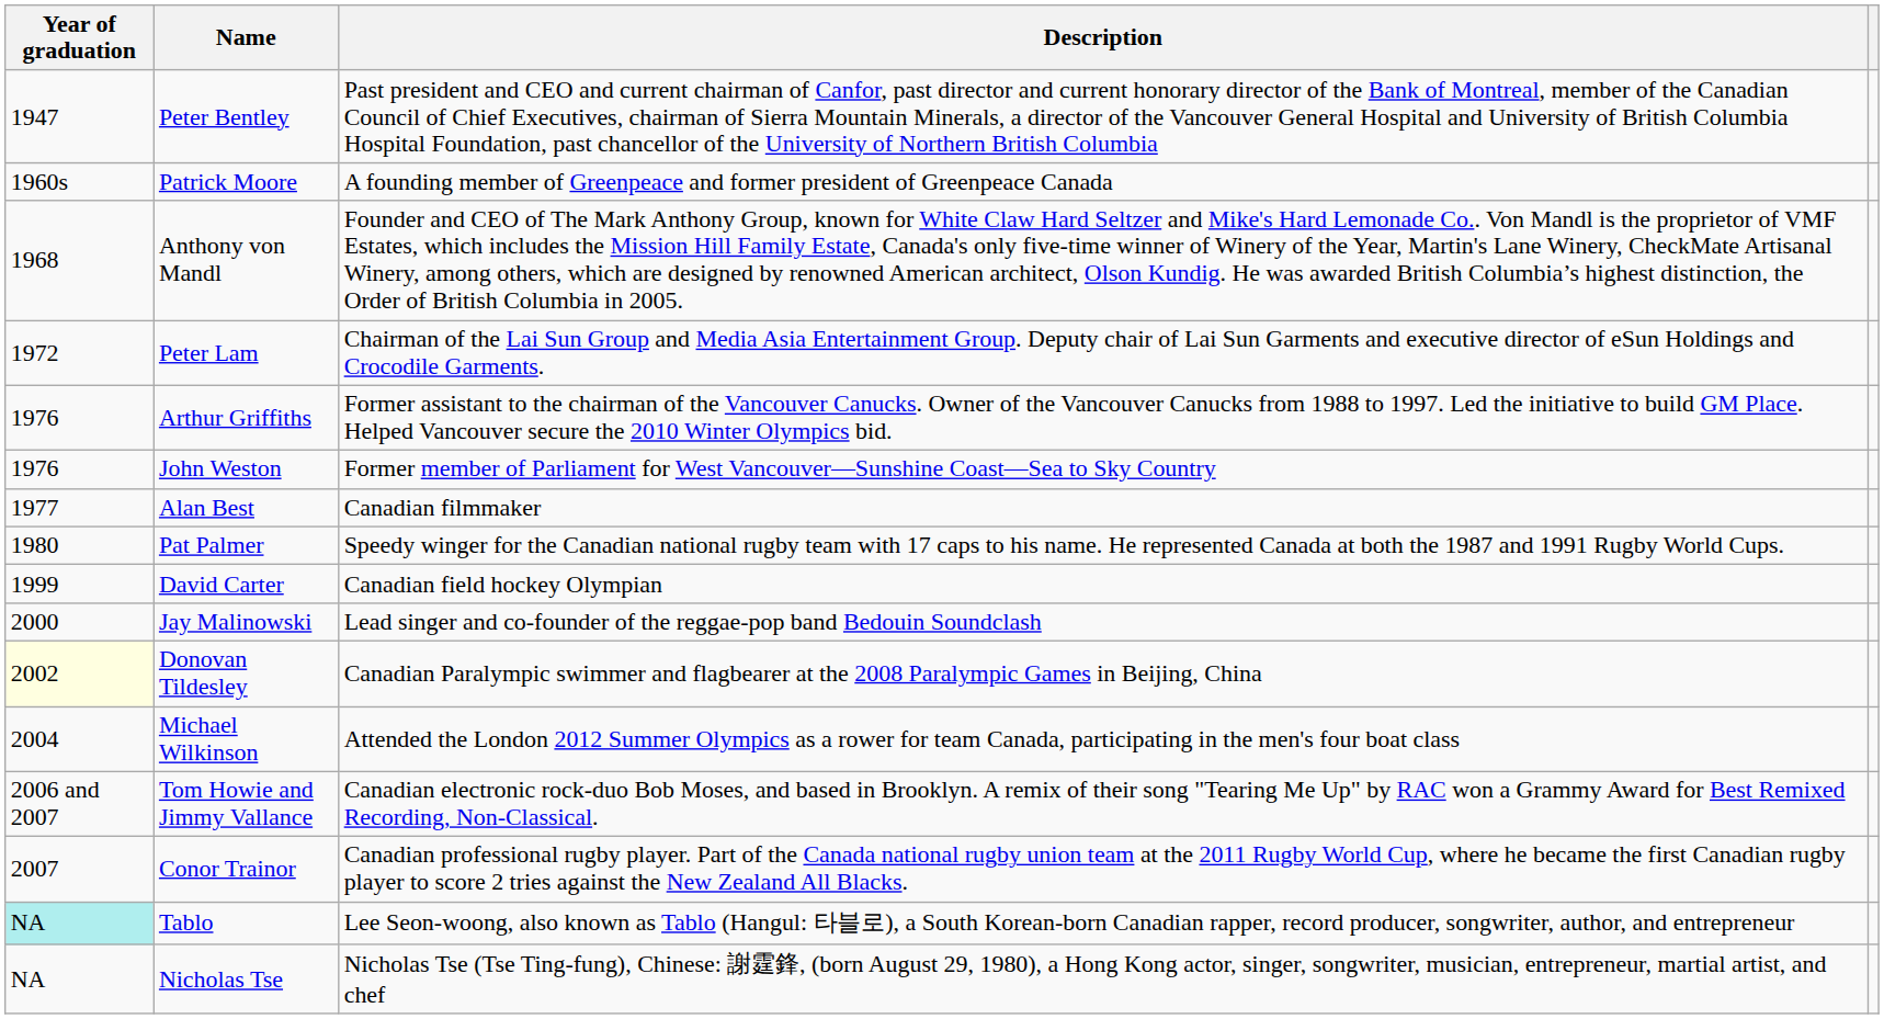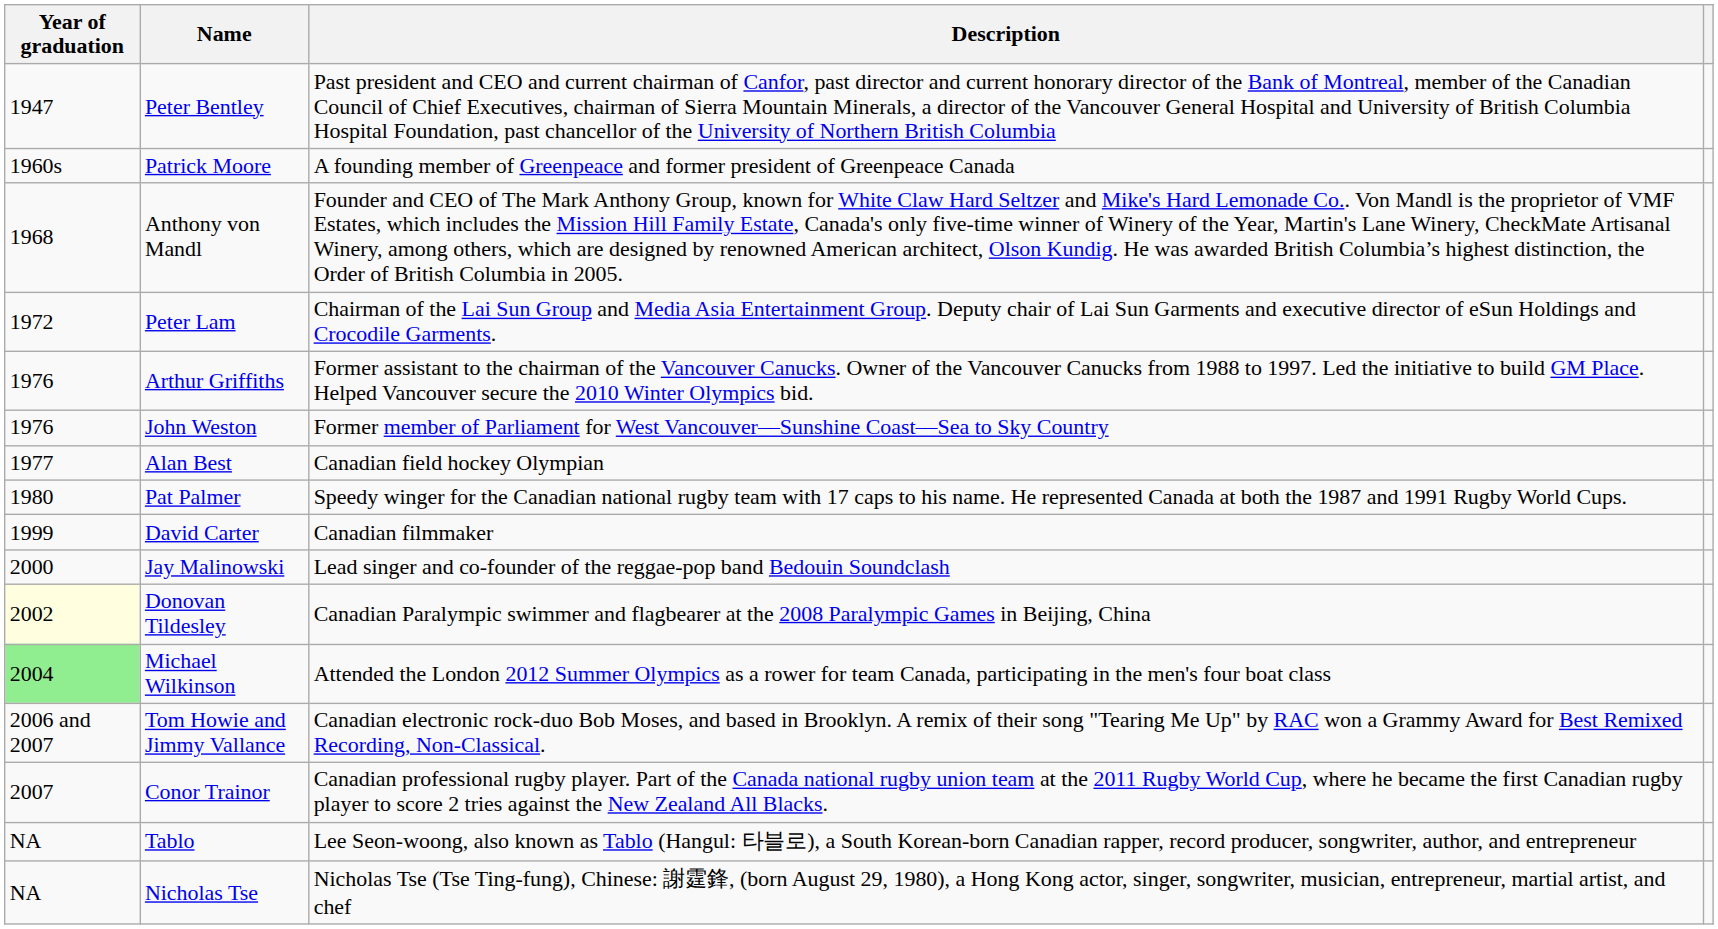Alan Best | Description: Canadian filmmaker -> Canadian field hockey Olympian
David Carter | Description: Canadian field hockey Olympian -> Canadian filmmaker
Michael Wilkinson | Year of graduation: no background -> lightgreen background
Tablo | Year of graduation: paleturquoise background -> no background
